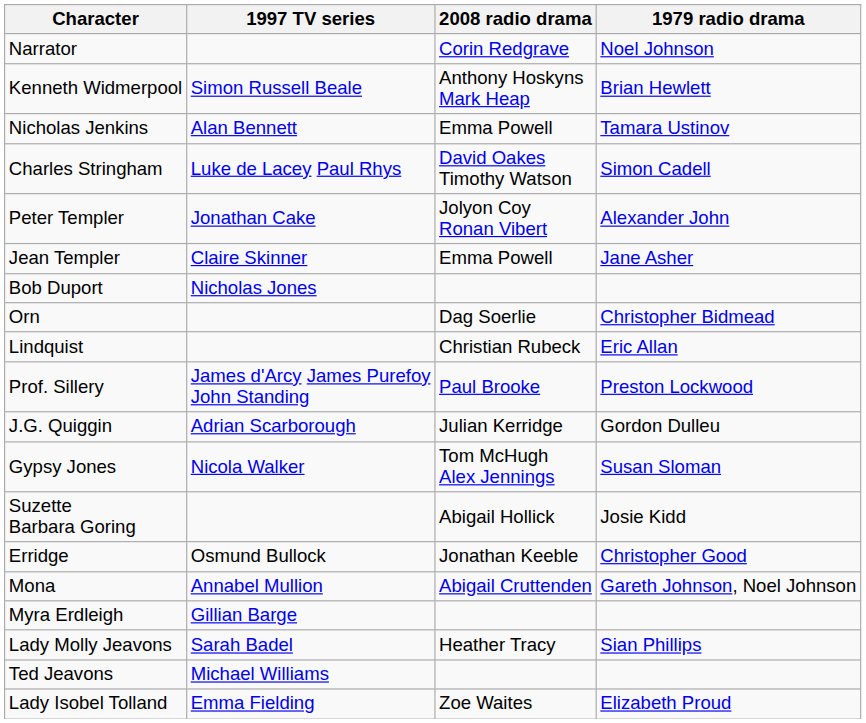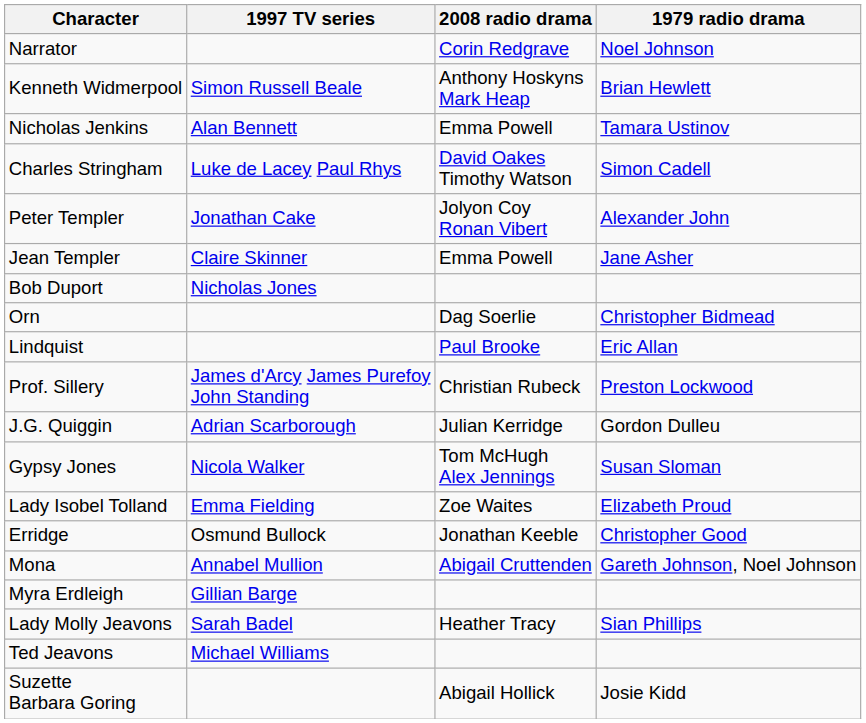Lindquist | 2008 radio drama: Christian Rubeck -> Paul Brooke
Prof. Sillery | 2008 radio drama: Paul Brooke -> Christian Rubeck
rows swapped: Suzette Barbara Goring <-> Lady Isobel Tolland
